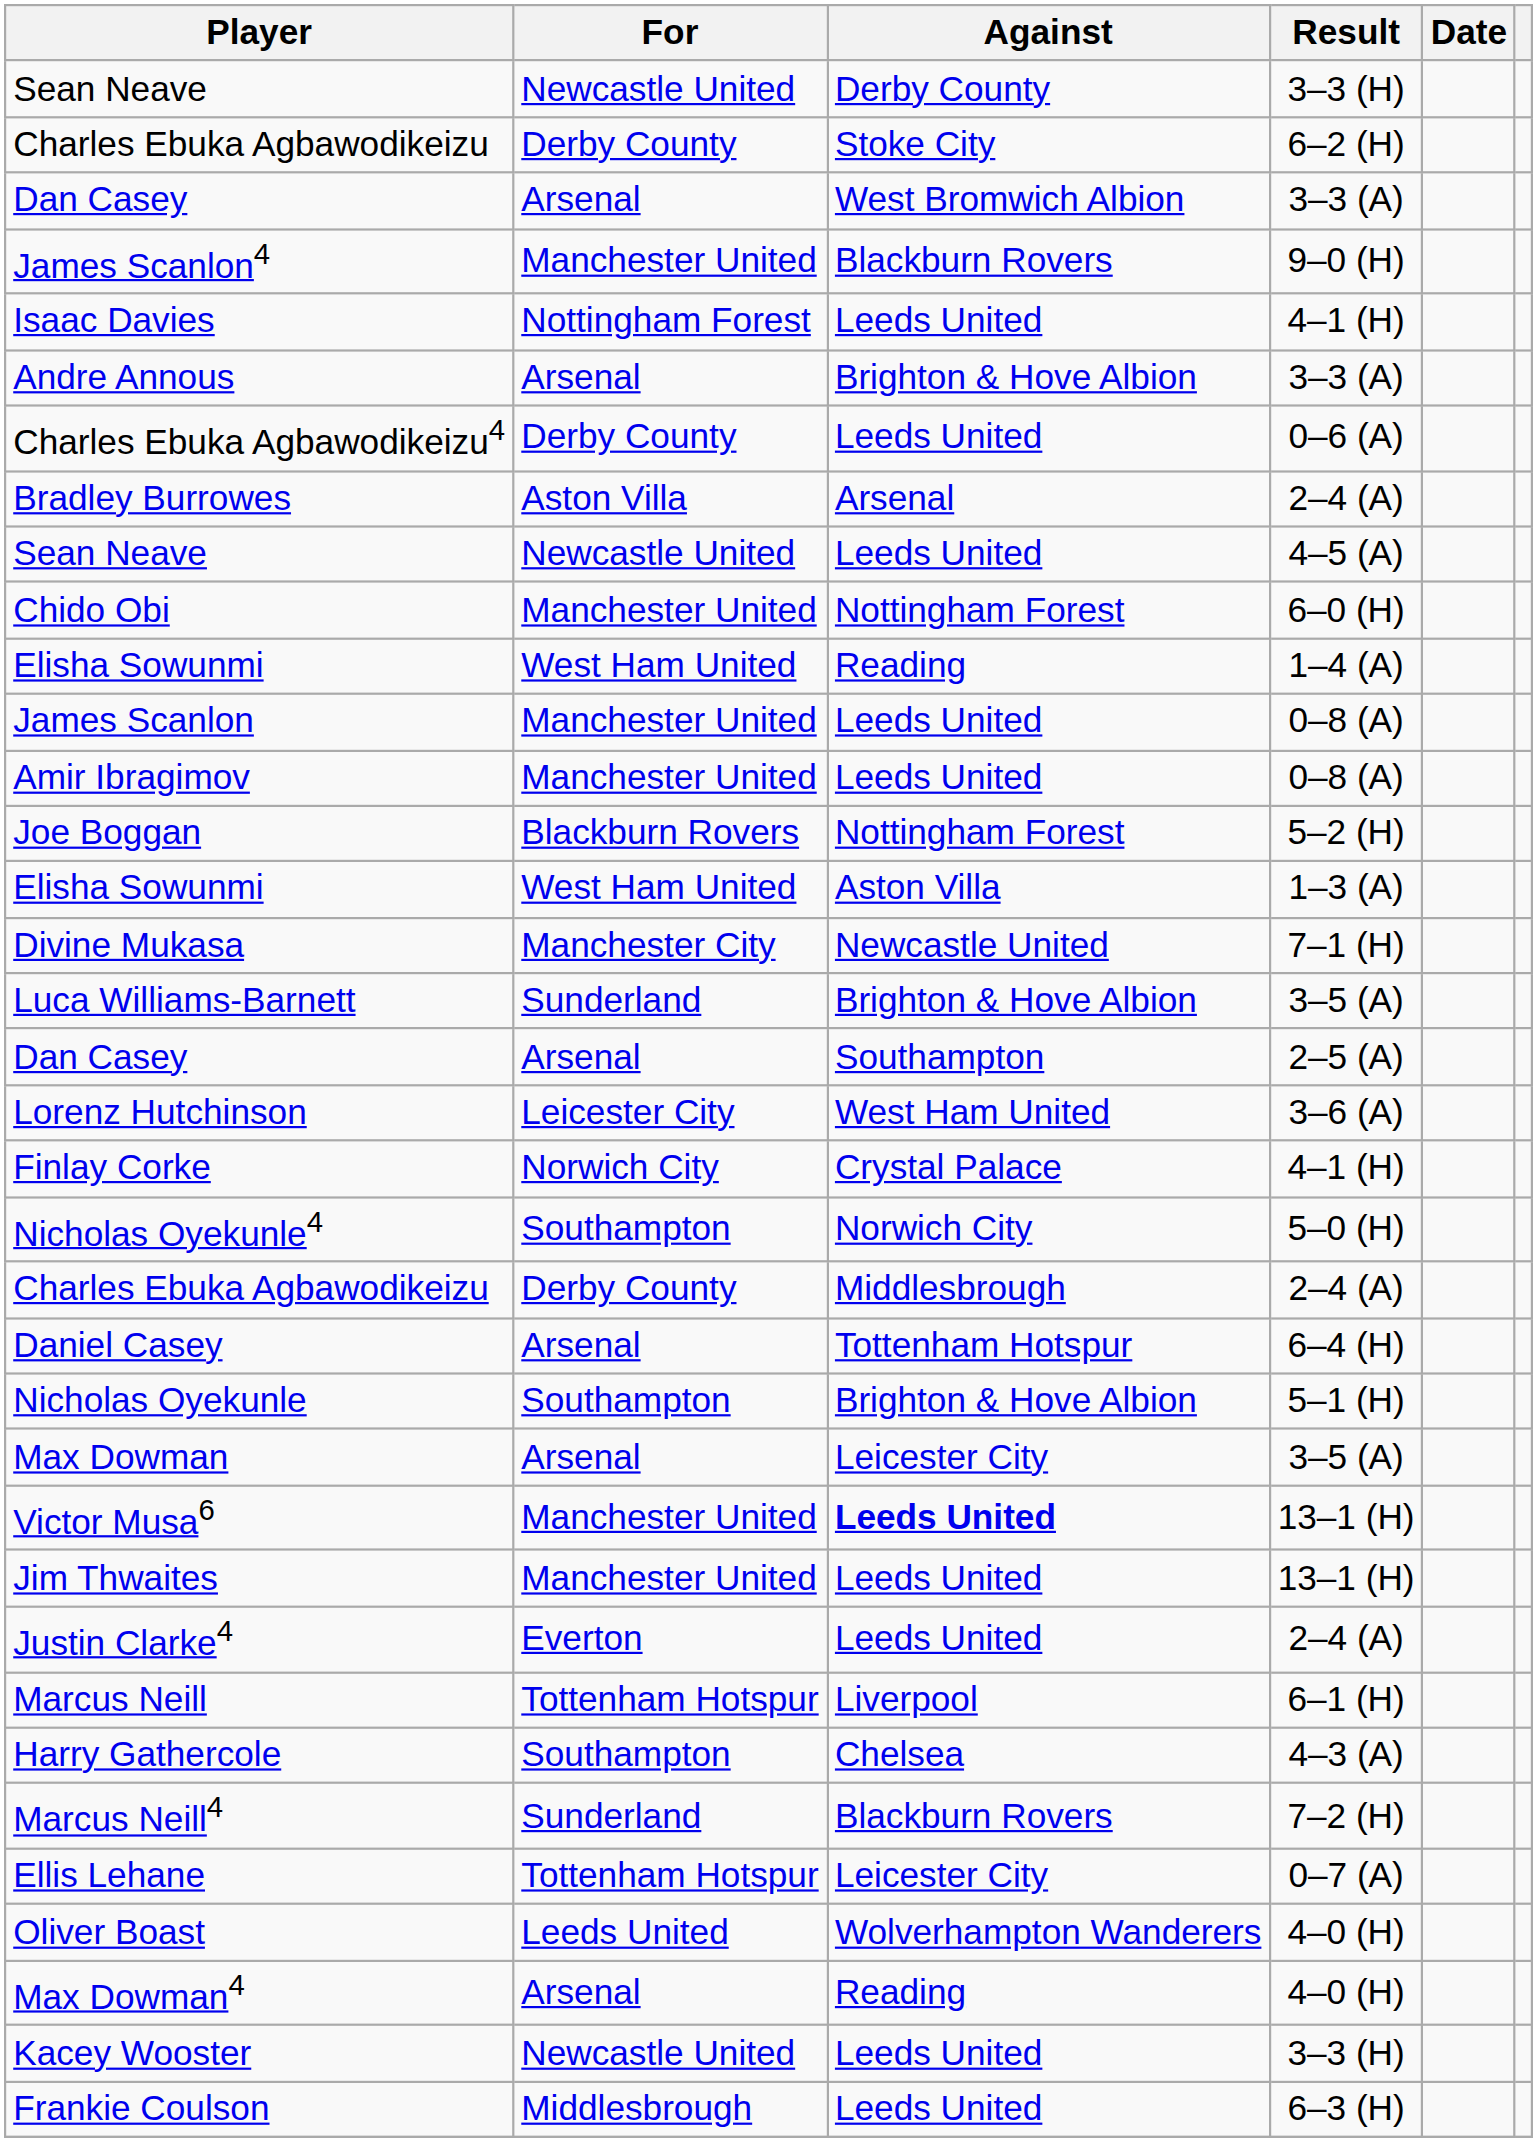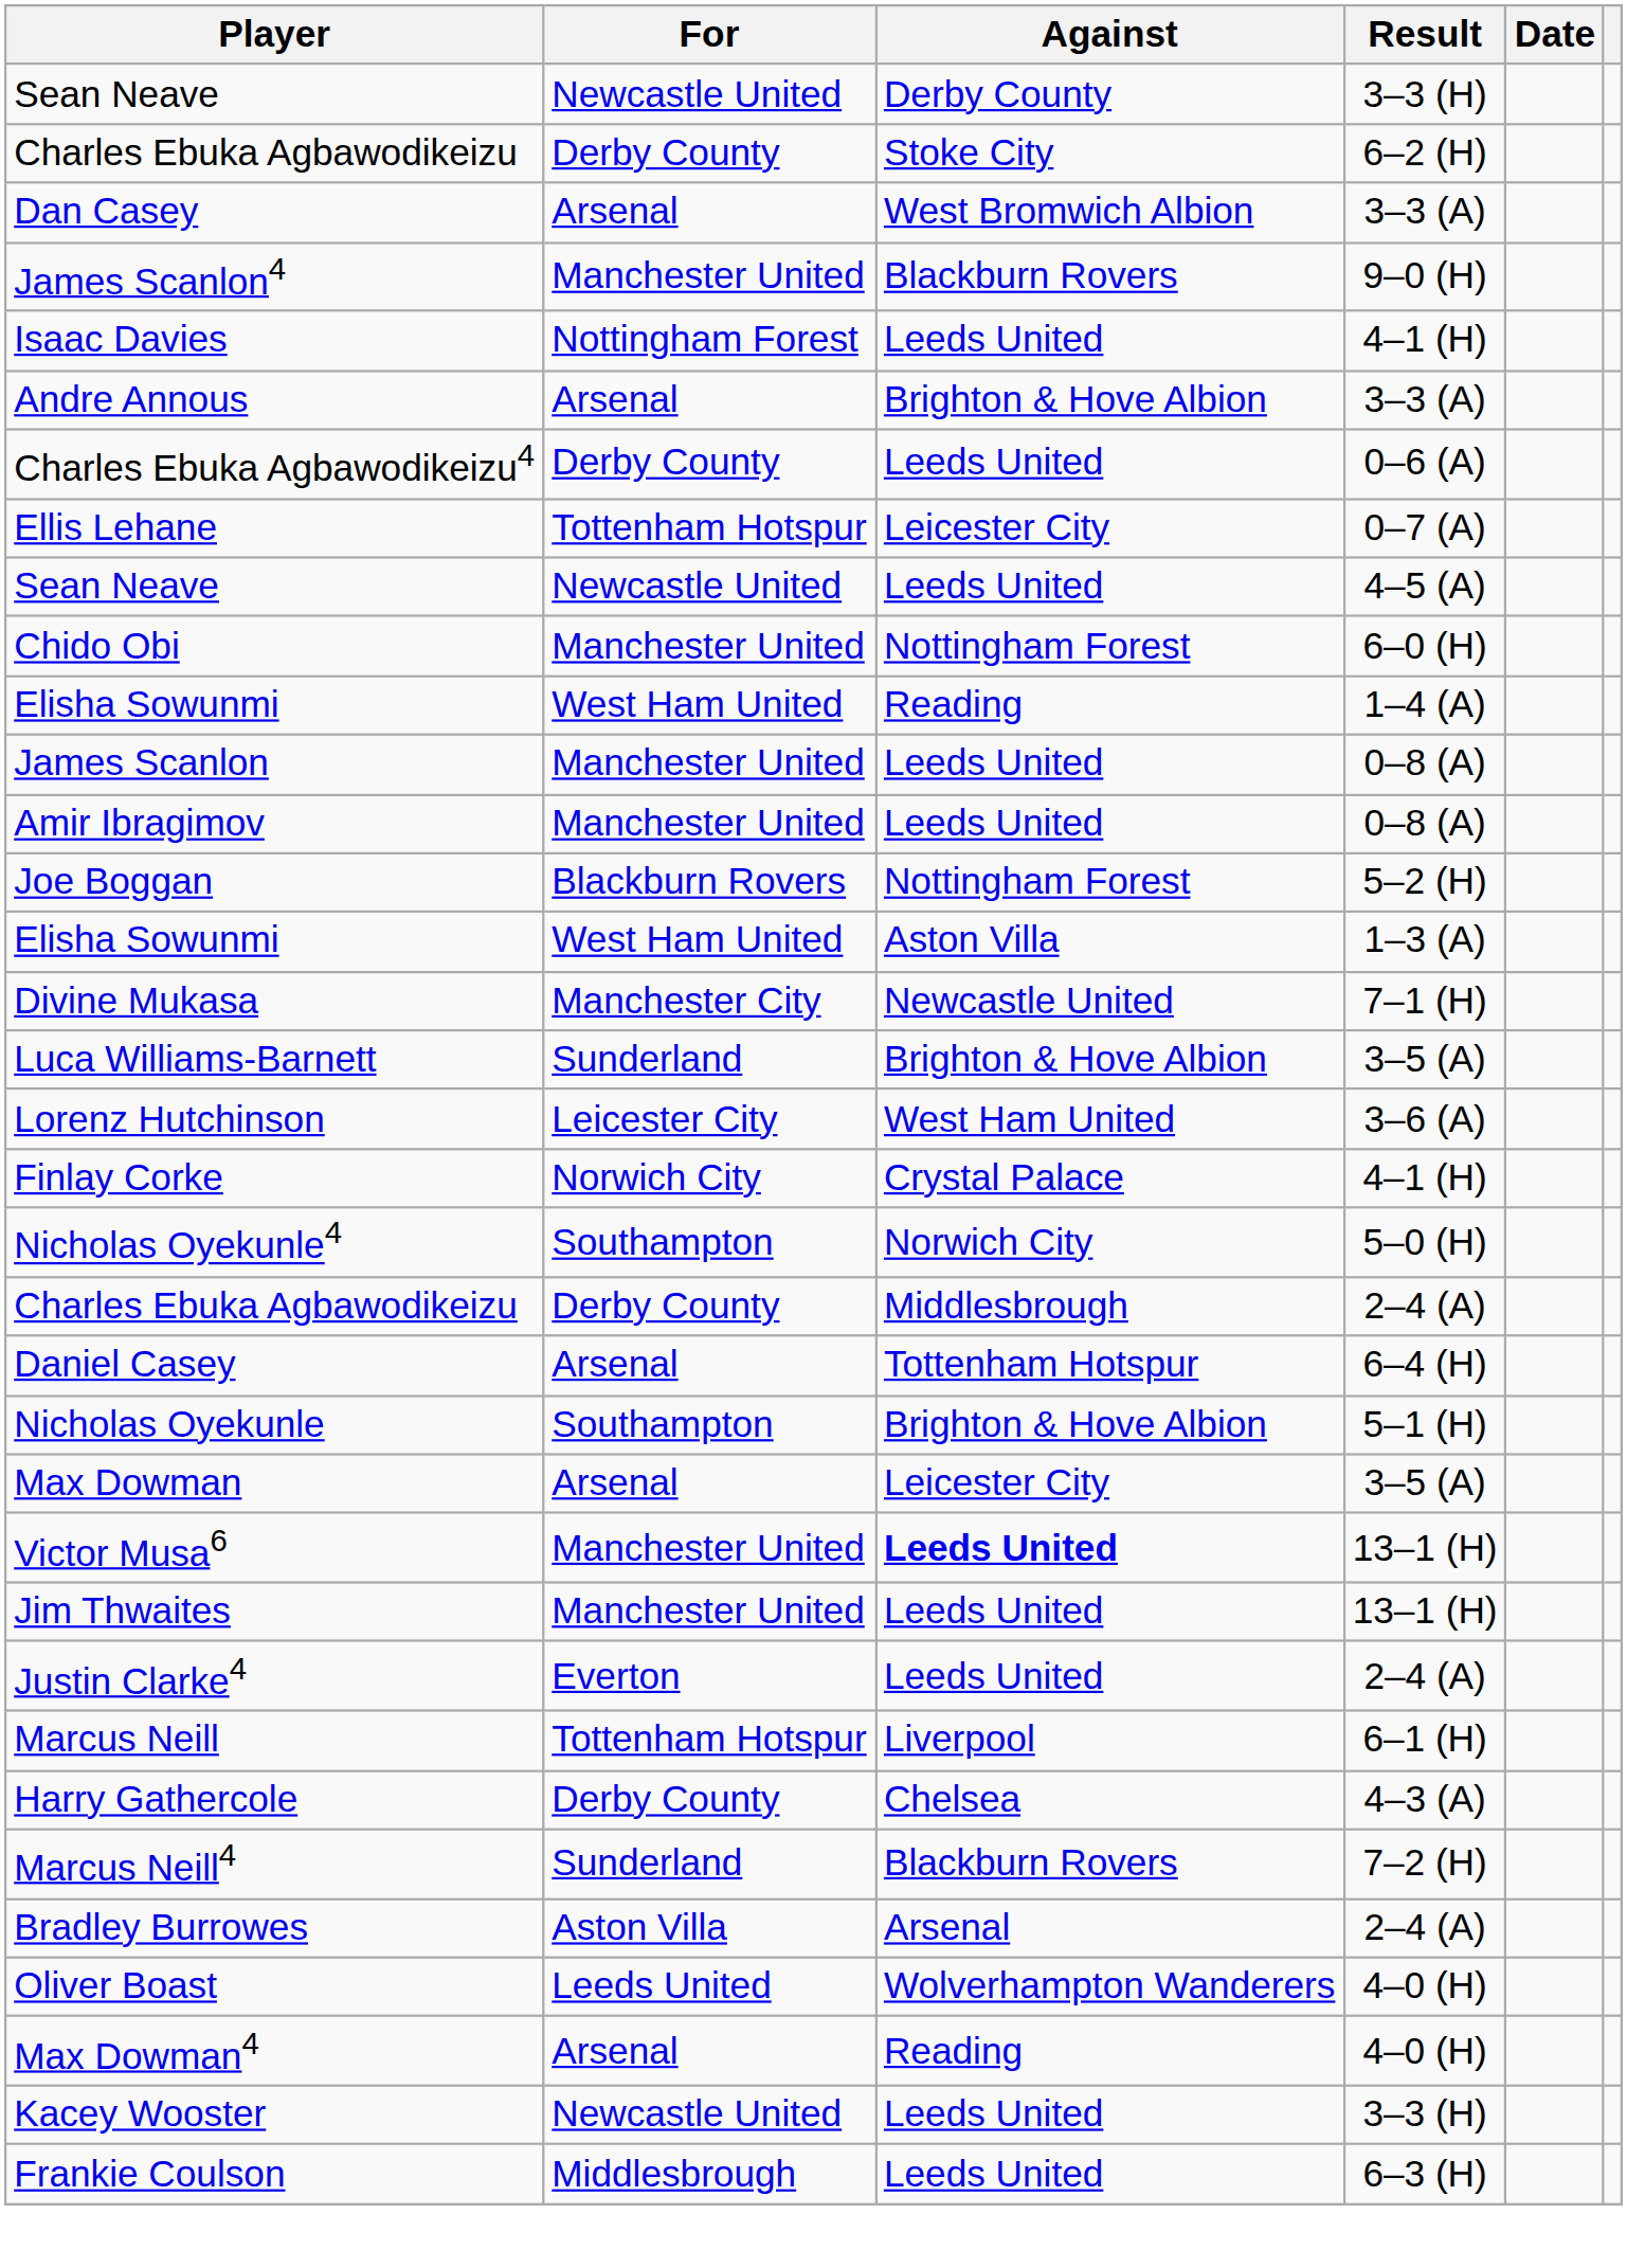rows swapped: Bradley Burrowes <-> Ellis Lehane
- row: Dan Casey | Arsenal | Southampton | 2–5 (A)
Harry Gathercole | For: Southampton -> Derby County
